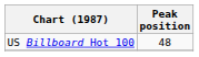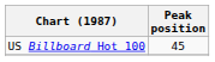US Billboard Hot 100 | Peak position: 48 -> 45
